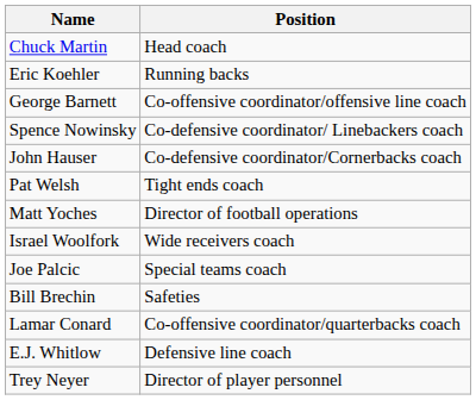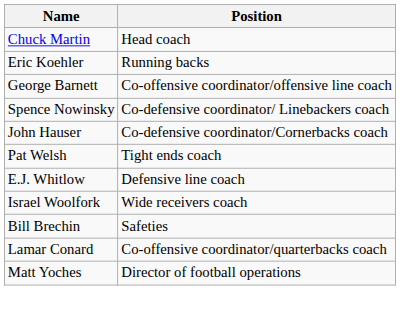rows swapped: E.J. Whitlow <-> Matt Yoches
- row: Joe Palcic | Special teams coach
- row: Trey Neyer | Director of player personnel
